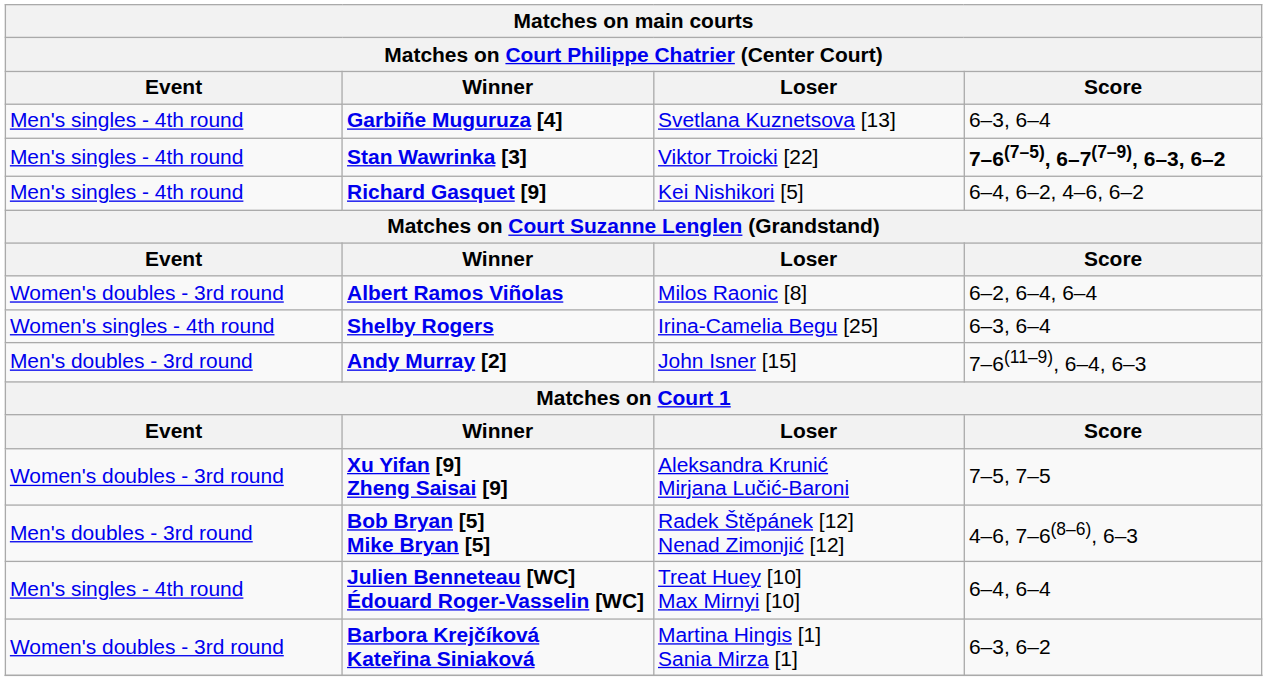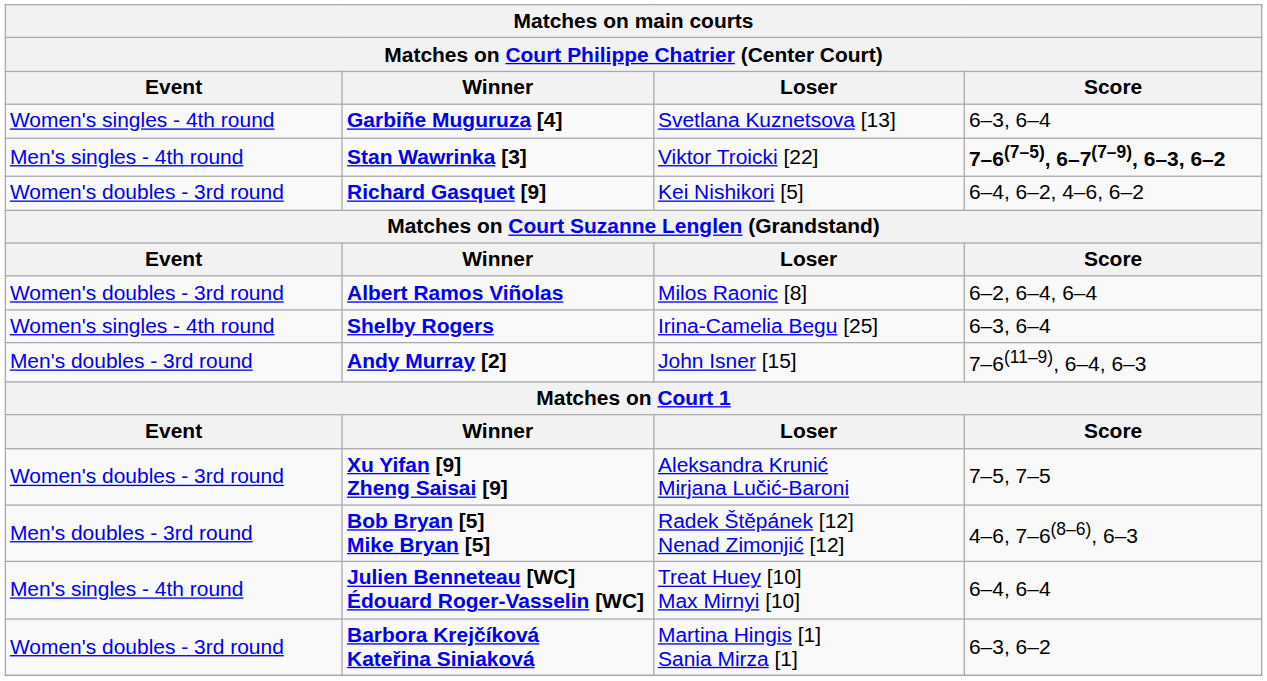Garbiñe Muguruza [4] | Event: Men's singles - 4th round -> Women's singles - 4th round
Richard Gasquet [9] | Event: Men's singles - 4th round -> Women's doubles - 3rd round
